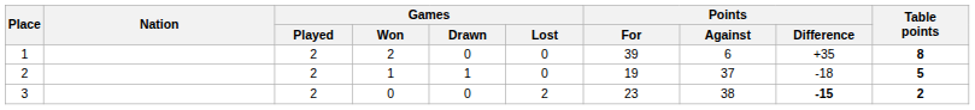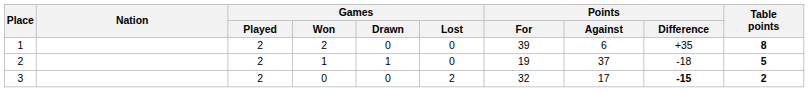3 | Points / For: 23 -> 32
3 | Points / Against: 38 -> 17
